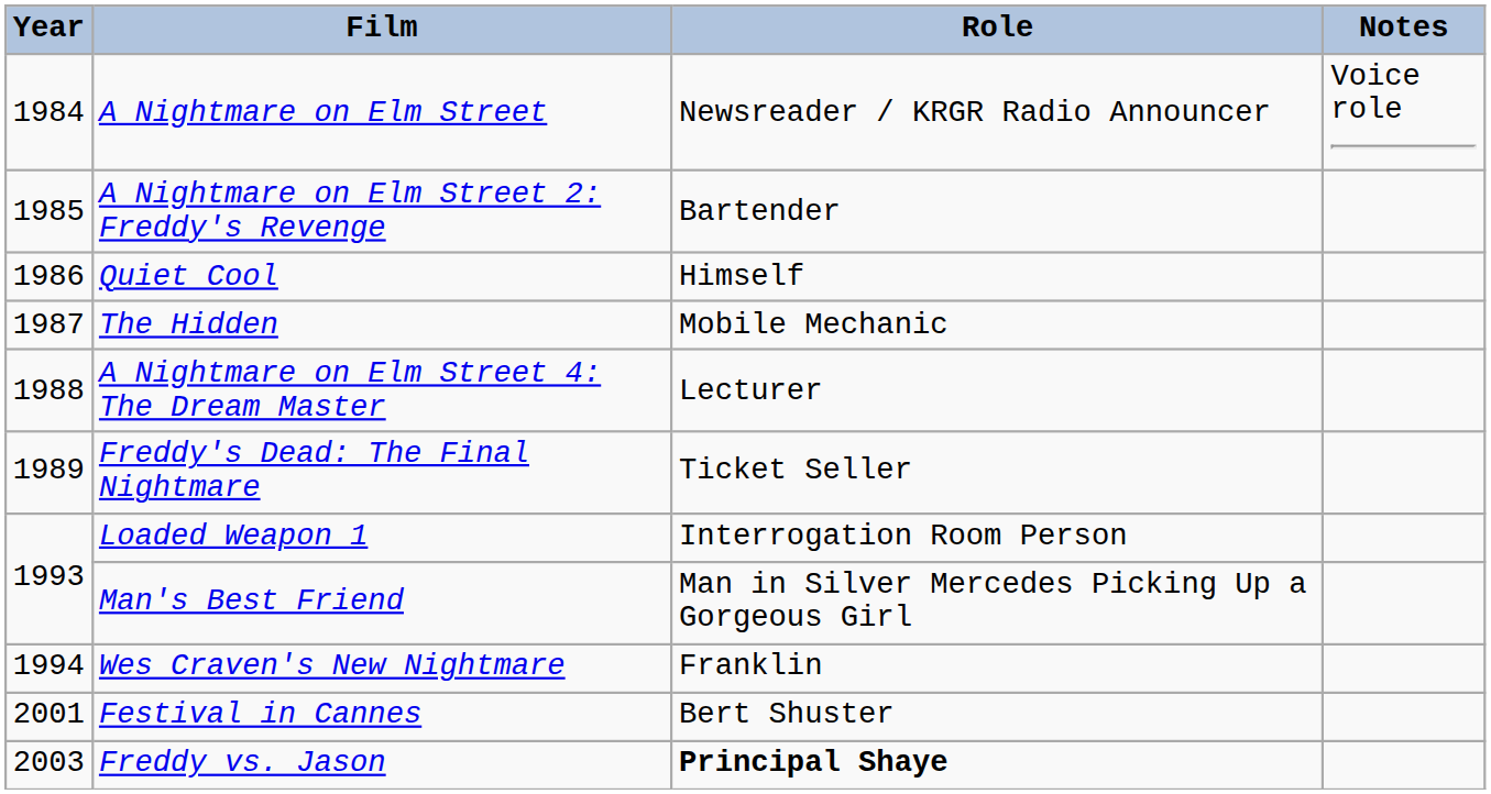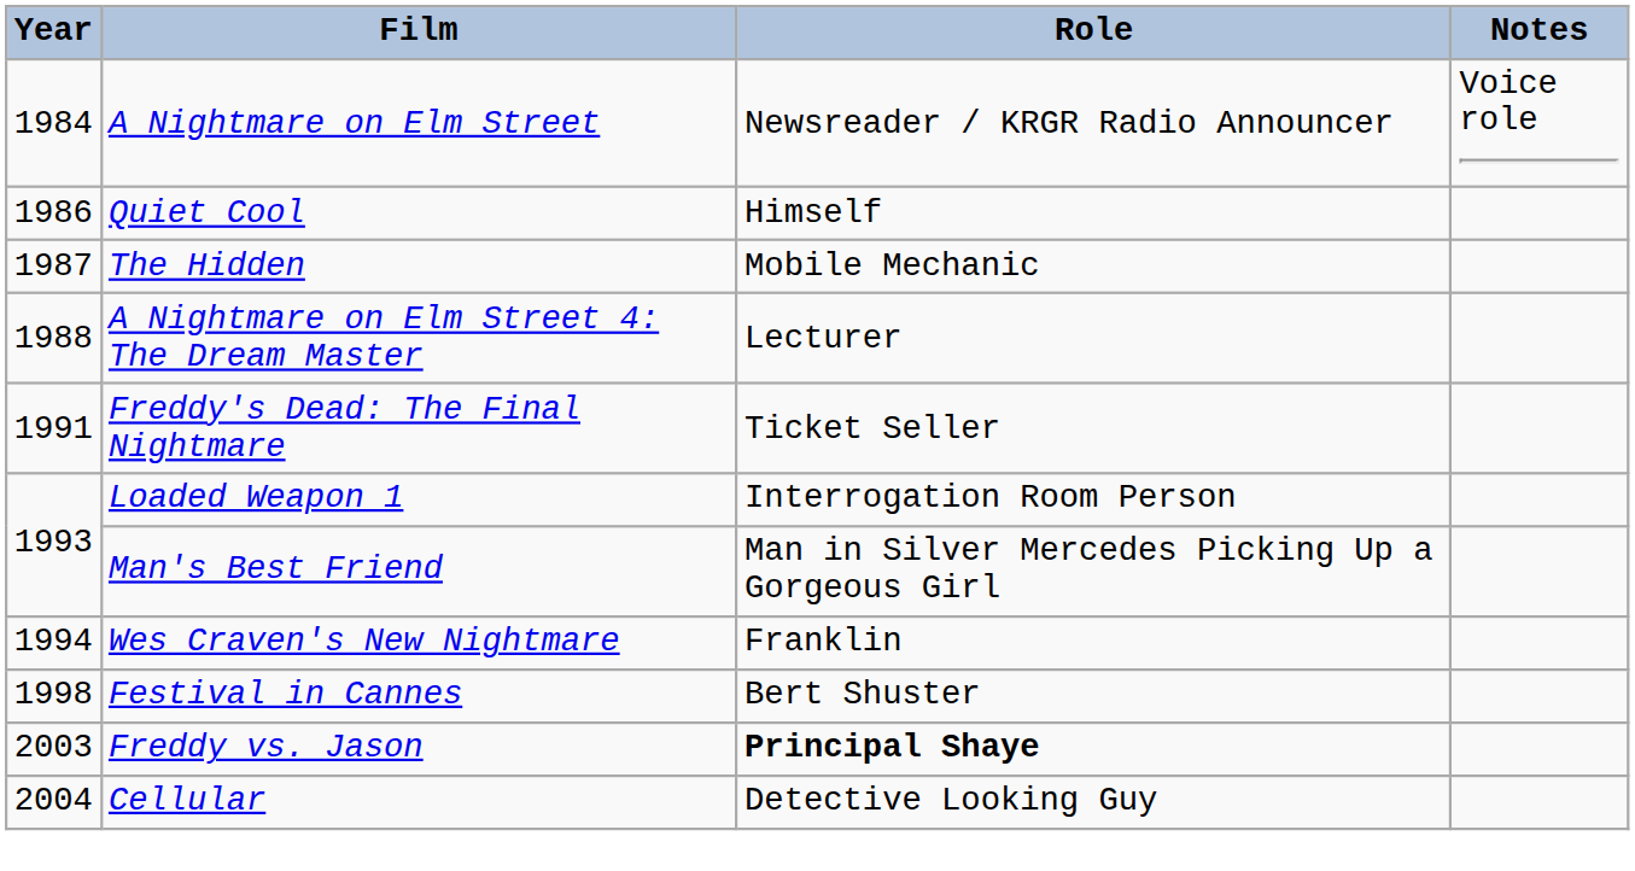- row: 1985 | A Nightmare on Elm Street 2: Freddy's Revenge | Bartender
Freddy's Dead: The Final Nightmare | Year: 1989 -> 1991
Festival in Cannes | Year: 2001 -> 1998
+ row: 2004 | Cellular | Detective Looking Guy
